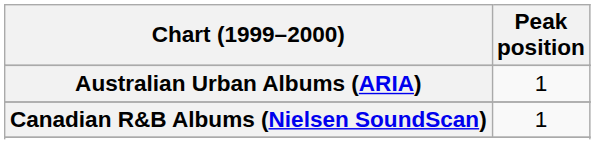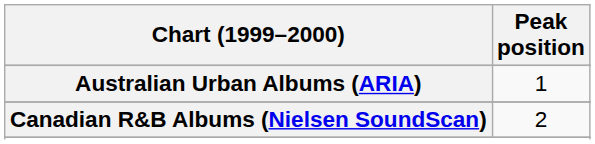Canadian R&B Albums (Nielsen SoundScan) | Peak position: 1 -> 2
